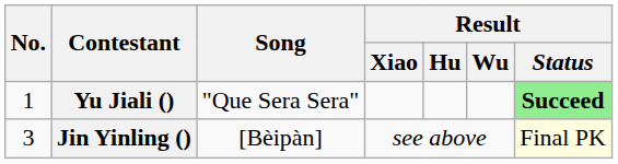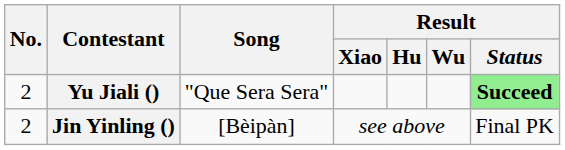Yu Jiali () | No.: 1 -> 2
Jin Yinling () | No.: 3 -> 2
Jin Yinling () | Result / Status: lightyellow background -> no background
